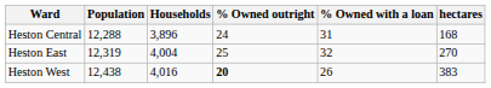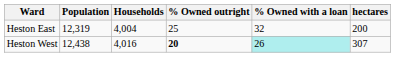- row: Heston Central | 12,288 | 3,896 | 24 | 31 | 168
Heston East | hectares: 270 -> 200
Heston West | % Owned with a loan: no background -> paleturquoise background
Heston West | hectares: 383 -> 307
